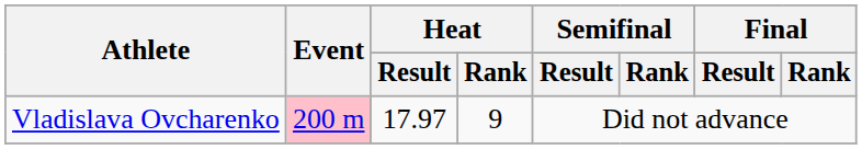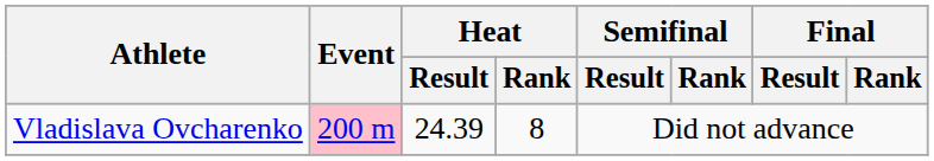Vladislava Ovcharenko | Heat / Result: 17.97 -> 24.39
Vladislava Ovcharenko | Heat / Rank: 9 -> 8
